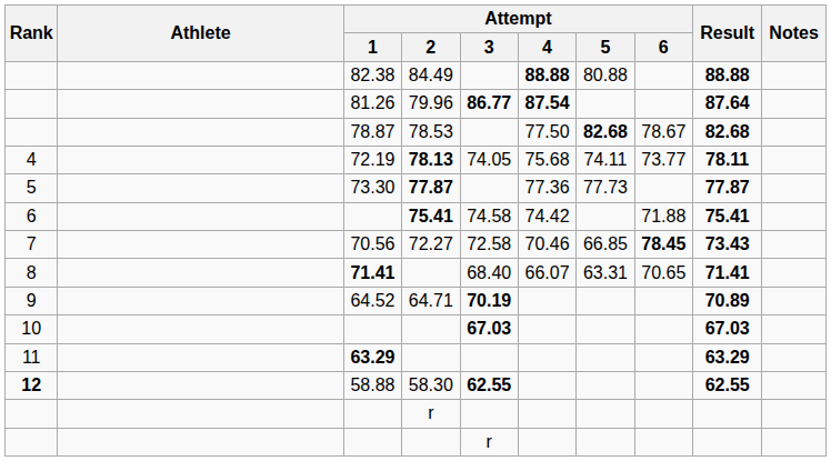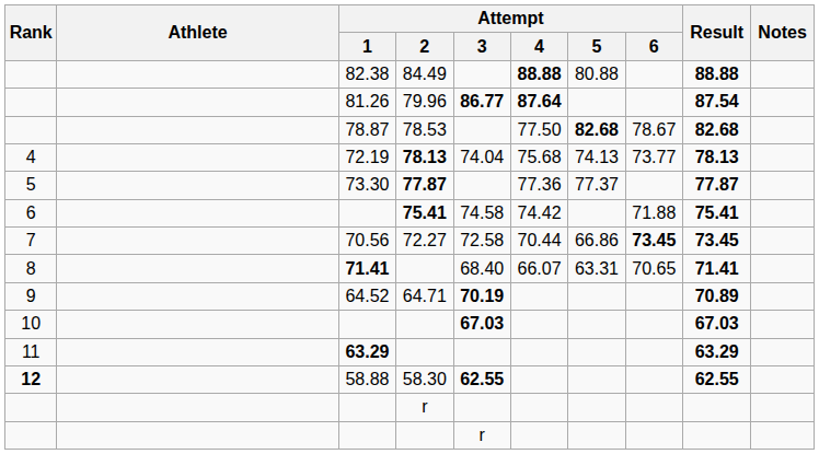81.26 | Attempt / 4: 87.54 -> 87.64
81.26 | Result: 87.64 -> 87.54
72.19 | Attempt / 3: 74.05 -> 74.04
72.19 | Attempt / 5: 74.11 -> 74.13
72.19 | Result: 78.11 -> 78.13
73.30 | Attempt / 5: 77.73 -> 77.37
70.56 | Attempt / 4: 70.46 -> 70.44
70.56 | Attempt / 5: 66.85 -> 66.86
70.56 | Attempt / 6: 78.45 -> 73.45
70.56 | Result: 73.43 -> 73.45
